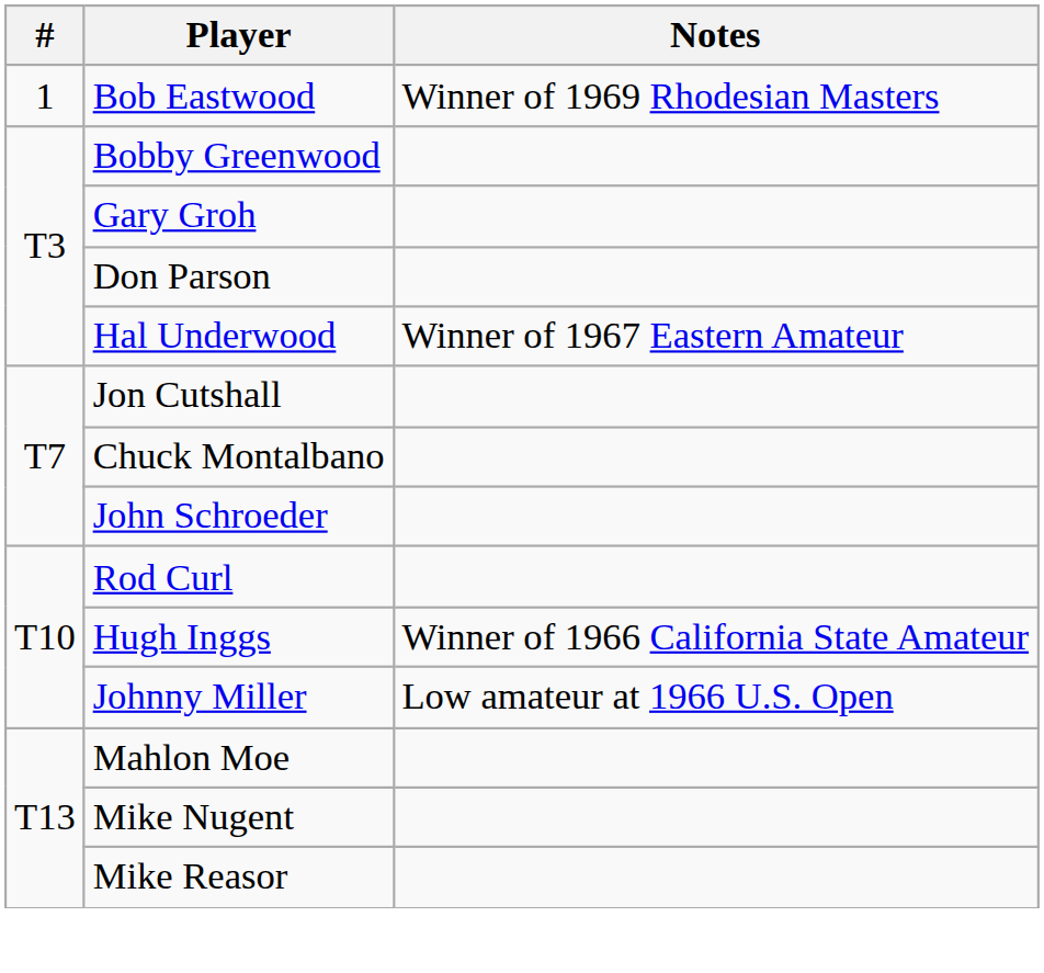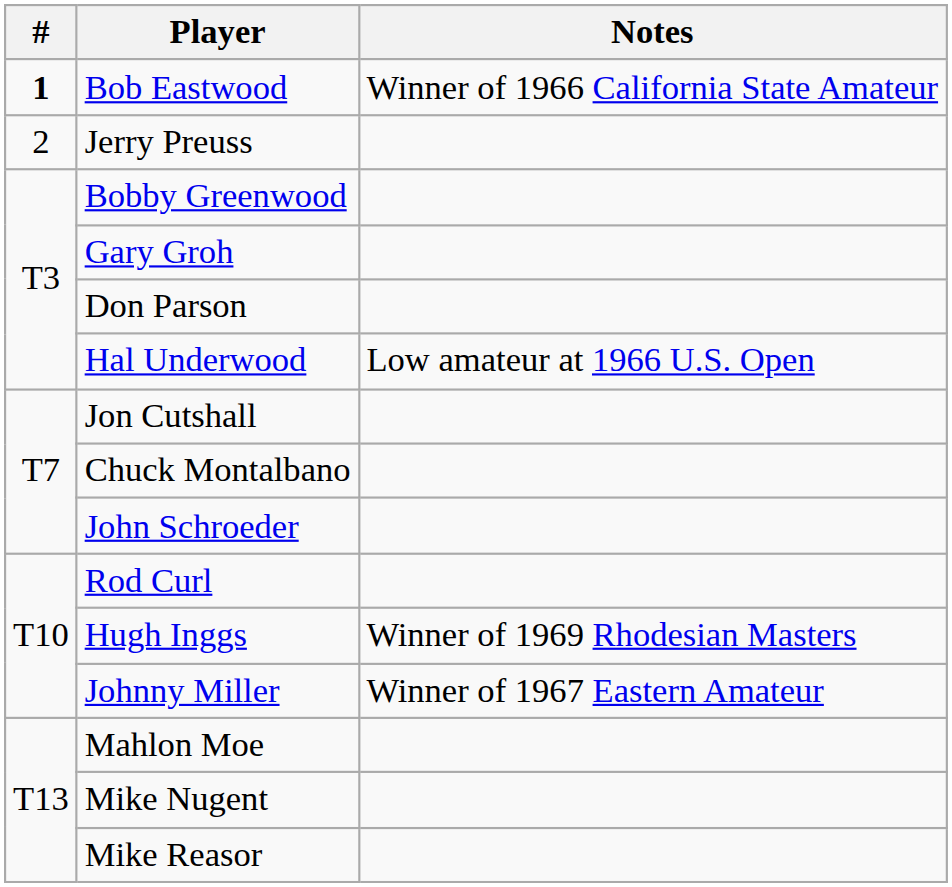Bob Eastwood | #: normal -> bold
Bob Eastwood | Notes: Winner of 1969 Rhodesian Masters -> Winner of 1966 California State Amateur
+ row: 2 | Jerry Preuss
Hal Underwood | Notes: Winner of 1967 Eastern Amateur -> Low amateur at 1966 U.S. Open
Hugh Inggs | Notes: Winner of 1966 California State Amateur -> Winner of 1969 Rhodesian Masters
Johnny Miller | Notes: Low amateur at 1966 U.S. Open -> Winner of 1967 Eastern Amateur
